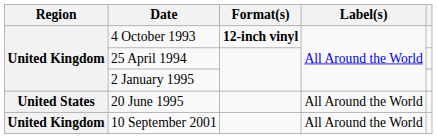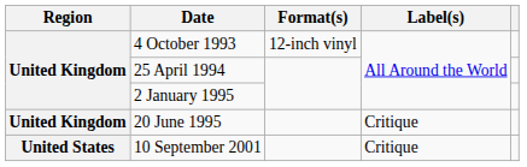4 October 1993 | Format(s): bold -> normal
20 June 1995 | Region: United States -> United Kingdom
20 June 1995 | Label(s): All Around the World -> Critique
10 September 2001 | Region: United Kingdom -> United States
10 September 2001 | Label(s): All Around the World -> Critique
